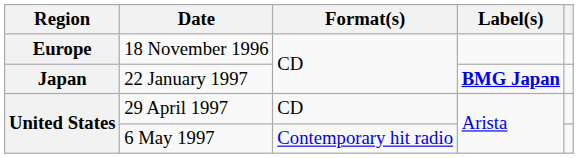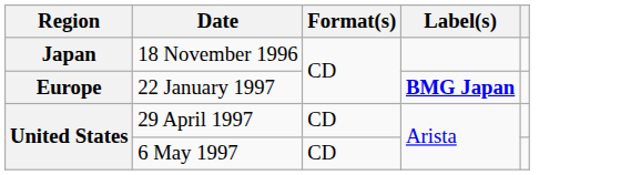18 November 1996 | Region: Europe -> Japan
22 January 1997 | Region: Japan -> Europe
6 May 1997 | Format(s): Contemporary hit radio -> CD
